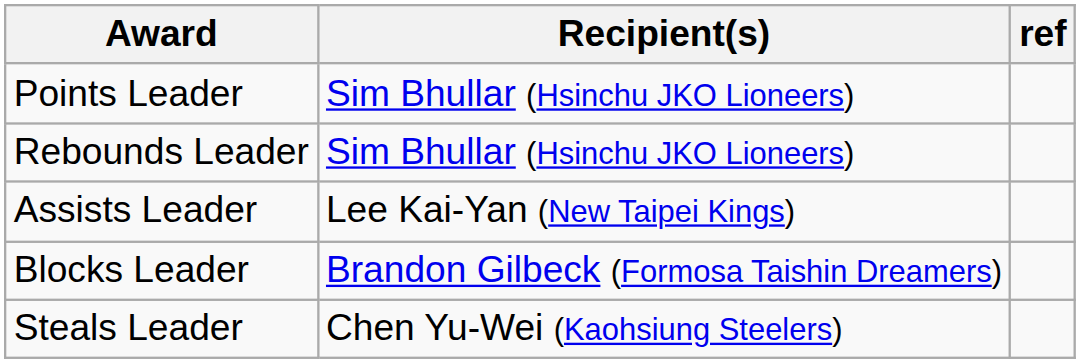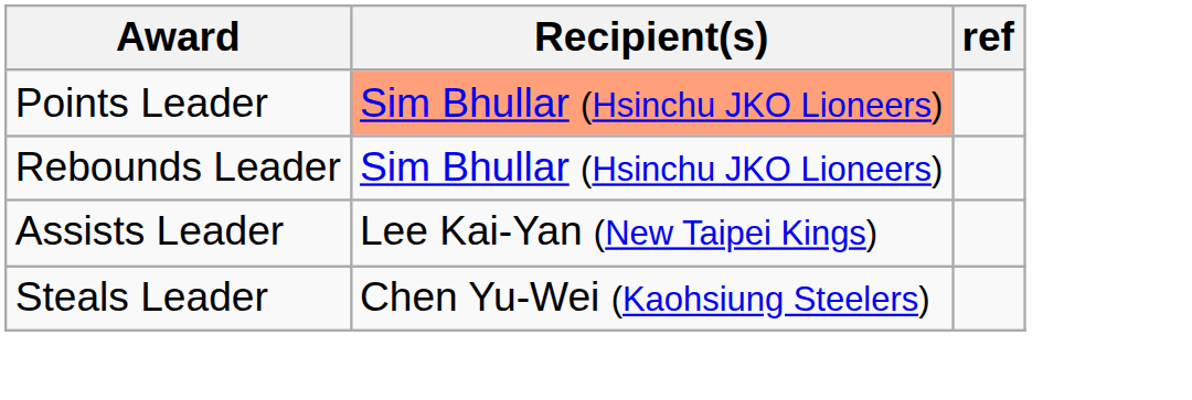Points Leader | Recipient(s): no background -> lightsalmon background
- row: Blocks Leader | Brandon Gilbeck (Formosa Taishin Dreamers)
